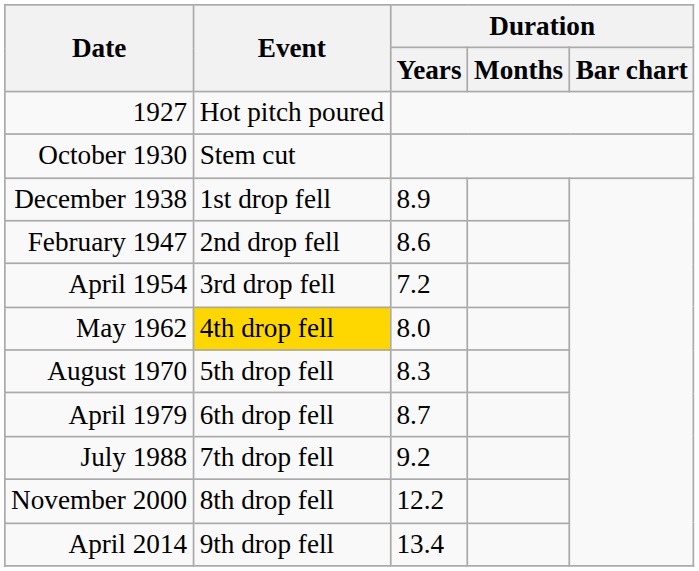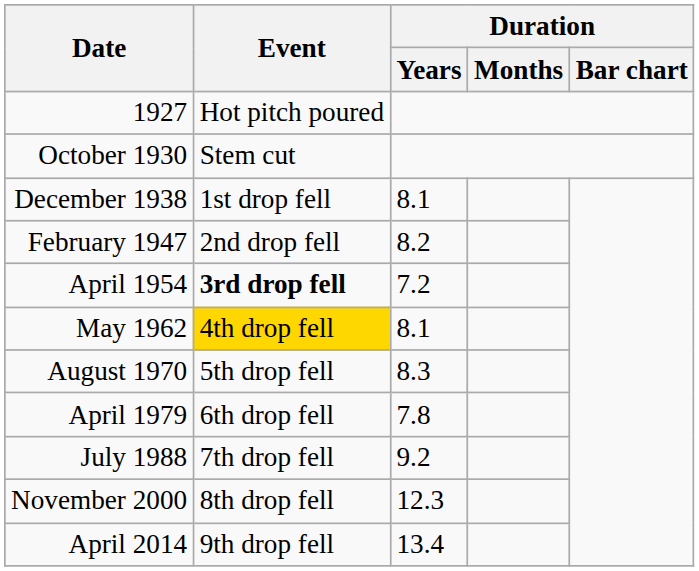December 1938 | Duration / Years: 8.9 -> 8.1
February 1947 | Duration / Years: 8.6 -> 8.2
April 1954 | Event: normal -> bold
May 1962 | Duration / Years: 8.0 -> 8.1
April 1979 | Duration / Years: 8.7 -> 7.8
November 2000 | Duration / Years: 12.2 -> 12.3
